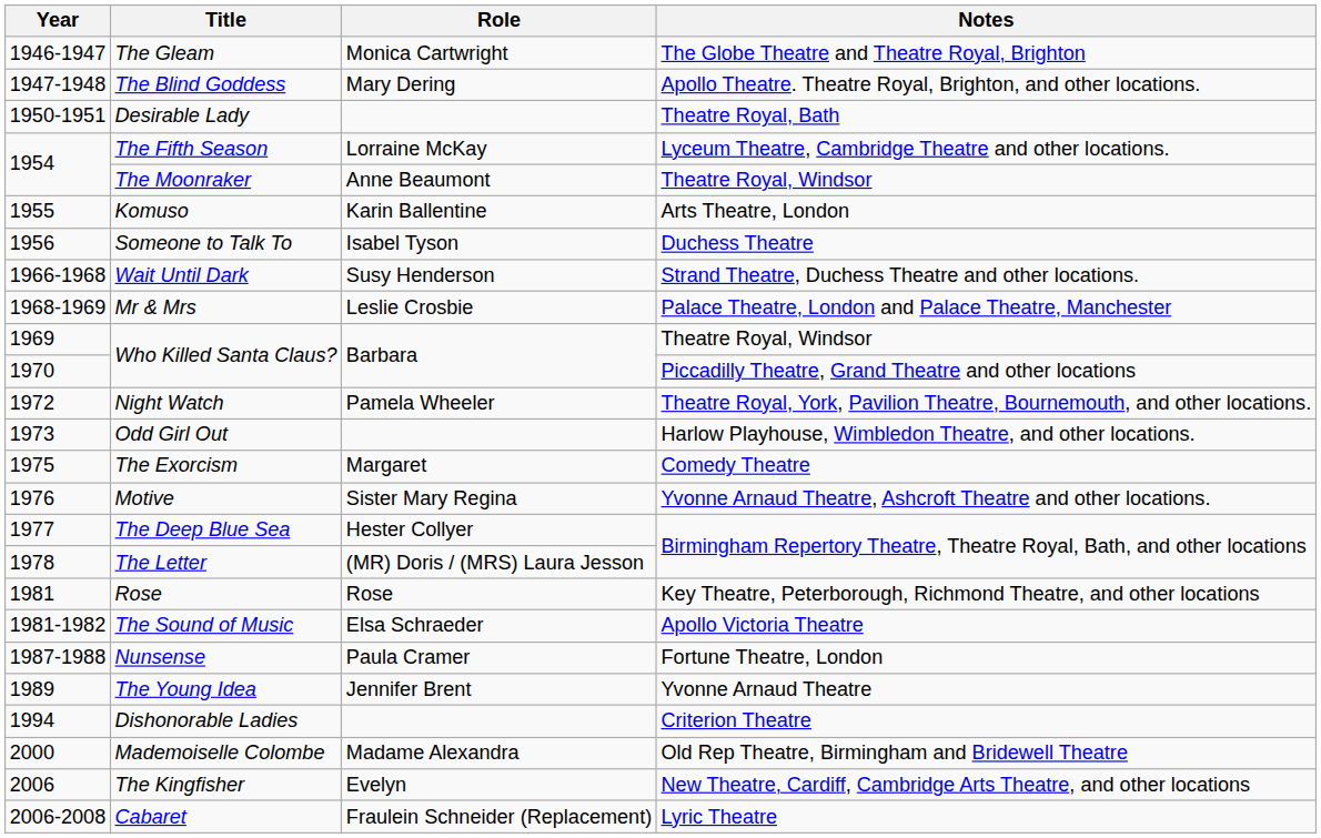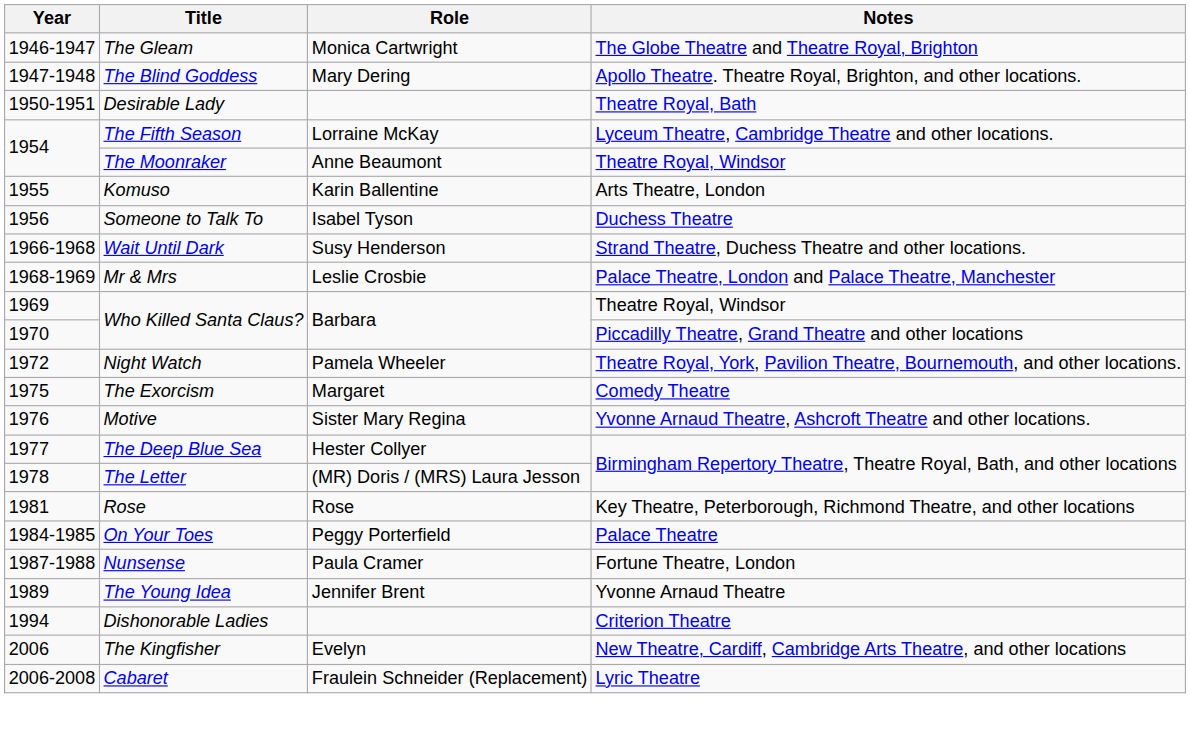- row: 1973 | Odd Girl Out | Harlow Playhouse, Wimbledon Theatre, and other locations.
- row: 1981-1982 | The Sound of Music | Elsa Schraeder | Apollo Victoria Theatre
+ row: 1984-1985 | On Your Toes | Peggy Porterfield | Palace Theatre
- row: 2000 | Mademoiselle Colombe | Madame Alexandra | Old Rep Theatre, Birmingham and Bridewell Theatre
